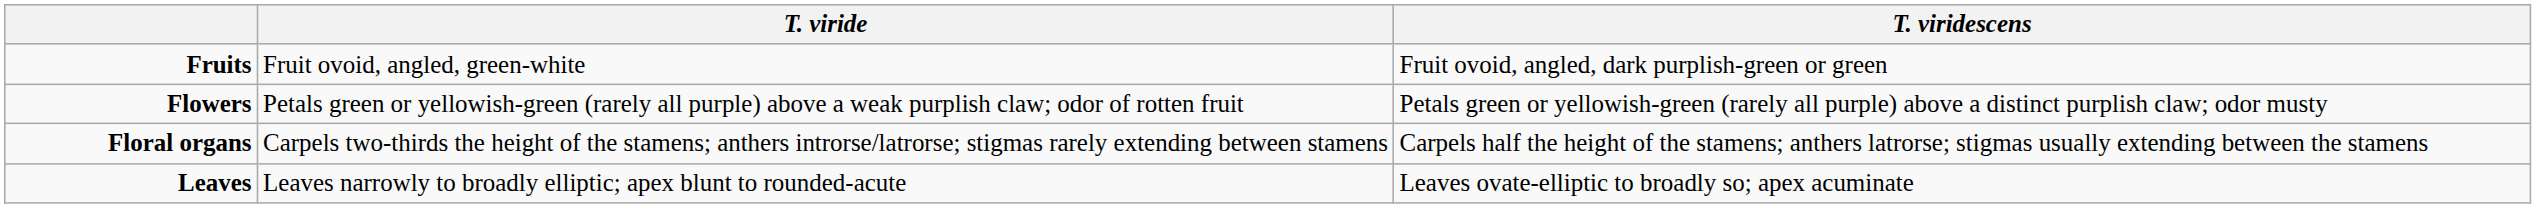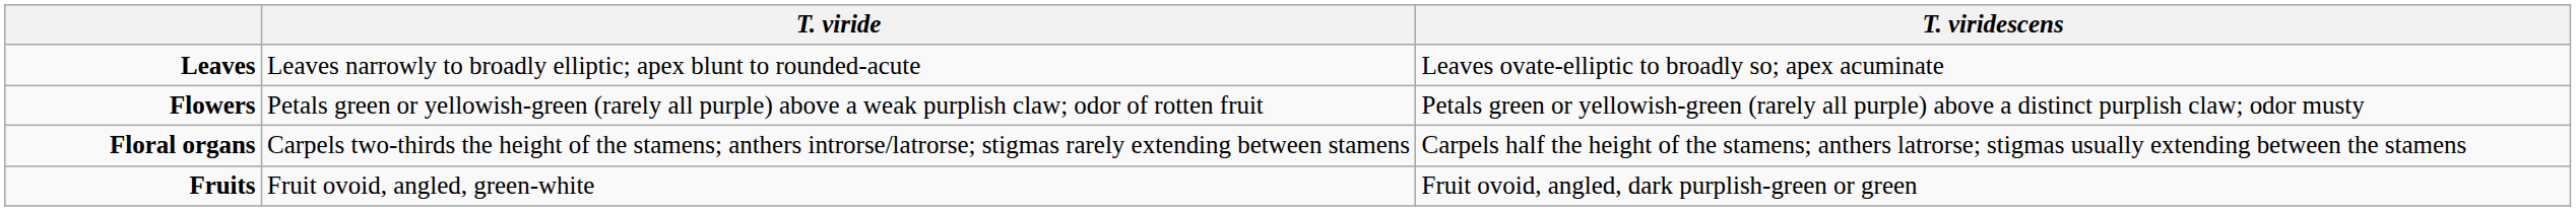rows swapped: Leaves <-> Fruits
